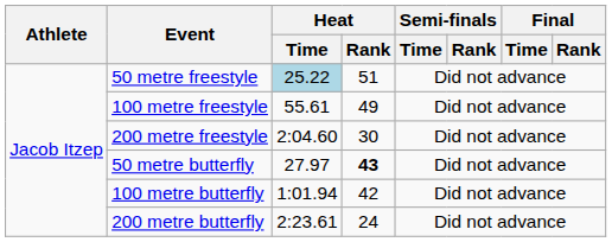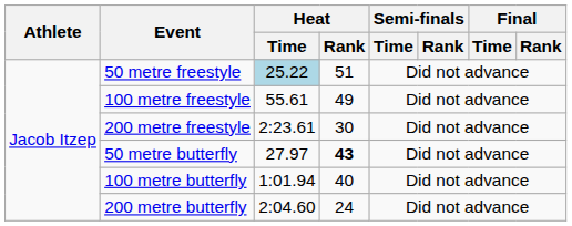200 metre freestyle | Heat / Time: 2:04.60 -> 2:23.61
100 metre butterfly | Heat / Rank: 42 -> 40
200 metre butterfly | Heat / Time: 2:23.61 -> 2:04.60
